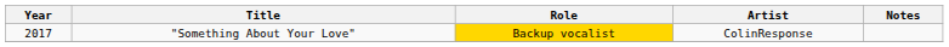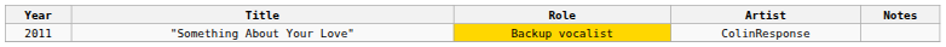"Something About Your Love" | Year: 2017 -> 2011
